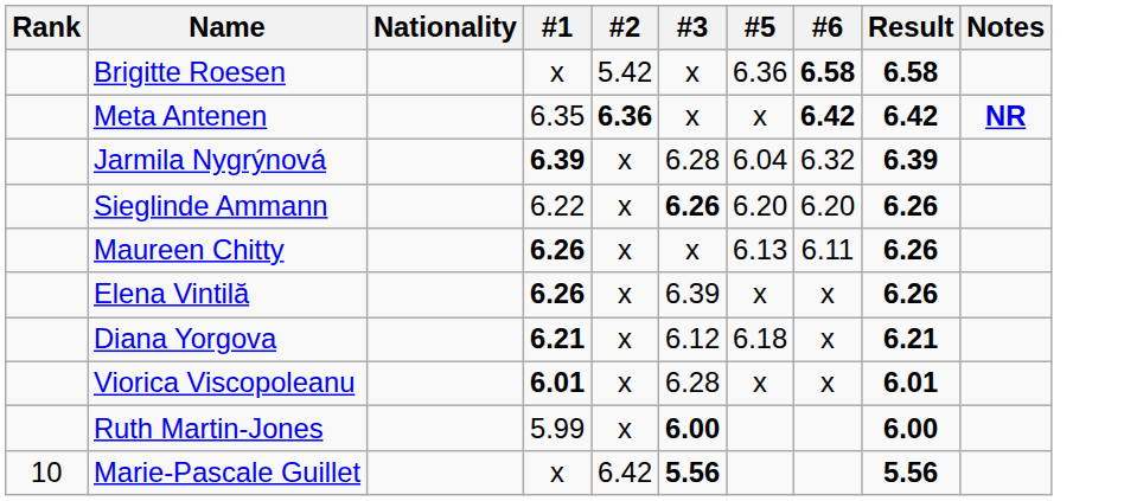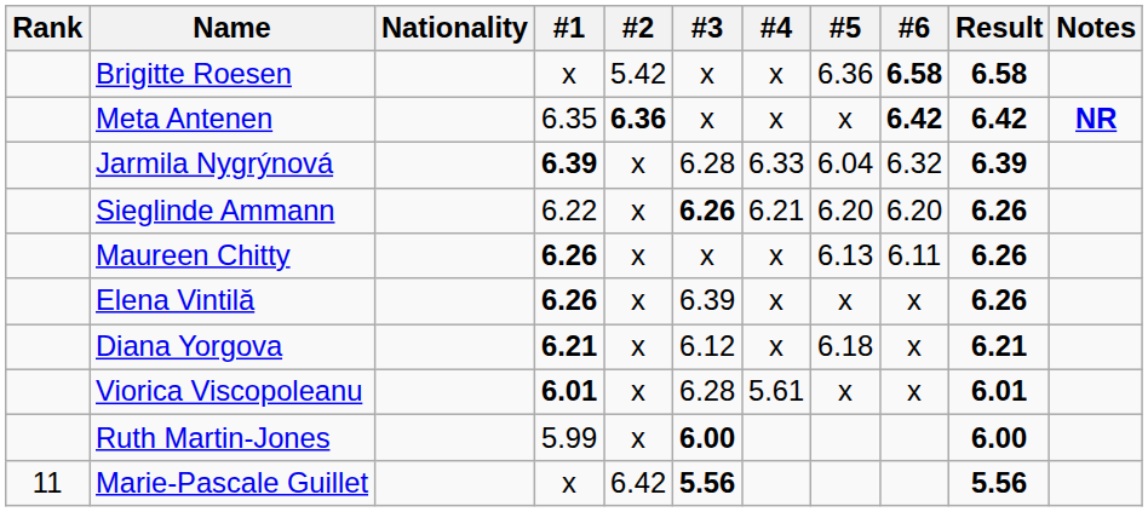+ column: #4 | x | x | 6.33 | 6.21 | x | x | x | 5.61
Marie-Pascale Guillet | Rank: 10 -> 11
